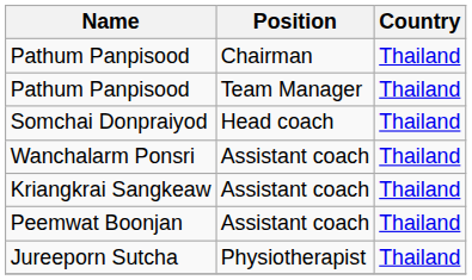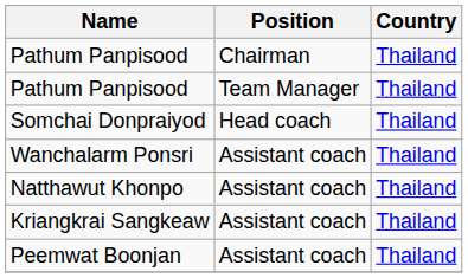+ row: Natthawut Khonpo | Assistant coach | Thailand
- row: Jureeporn Sutcha | Physiotherapist | Thailand
